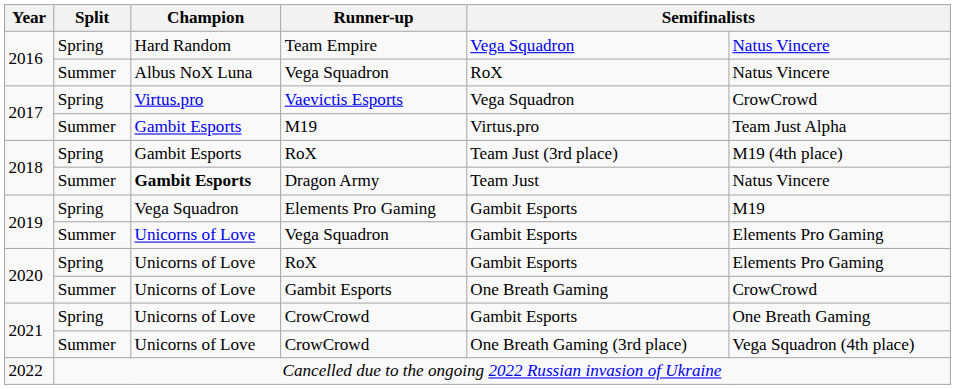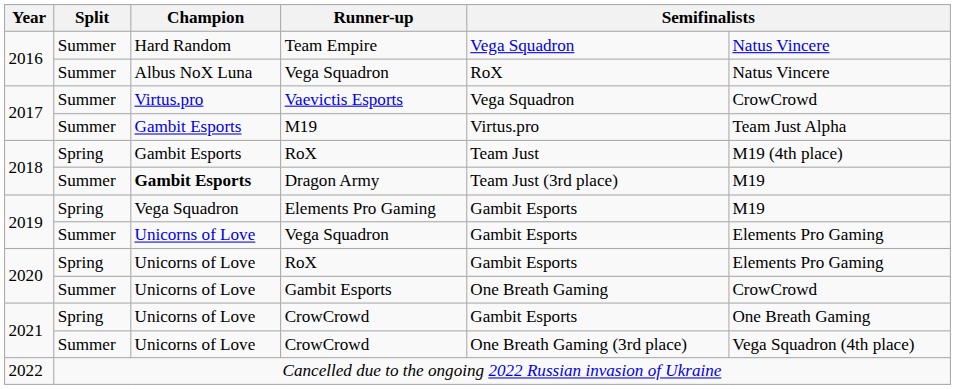Team Empire | Split: Spring -> Summer
Vaevictis Esports | Split: Spring -> Summer
2018 / RoX | column 5: Team Just (3rd place) -> Team Just
Dragon Army | column 5: Team Just -> Team Just (3rd place)
Dragon Army | column 6: Natus Vincere -> M19
